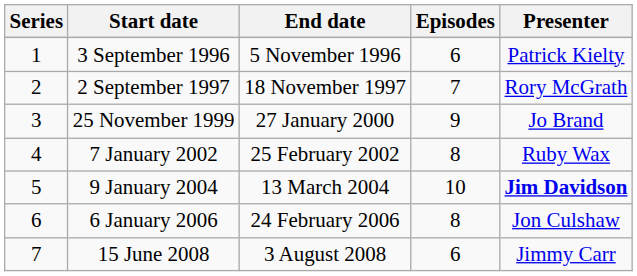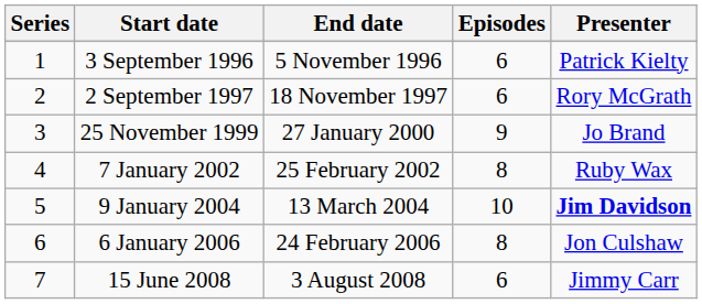2 September 1997 | Episodes: 7 -> 6
